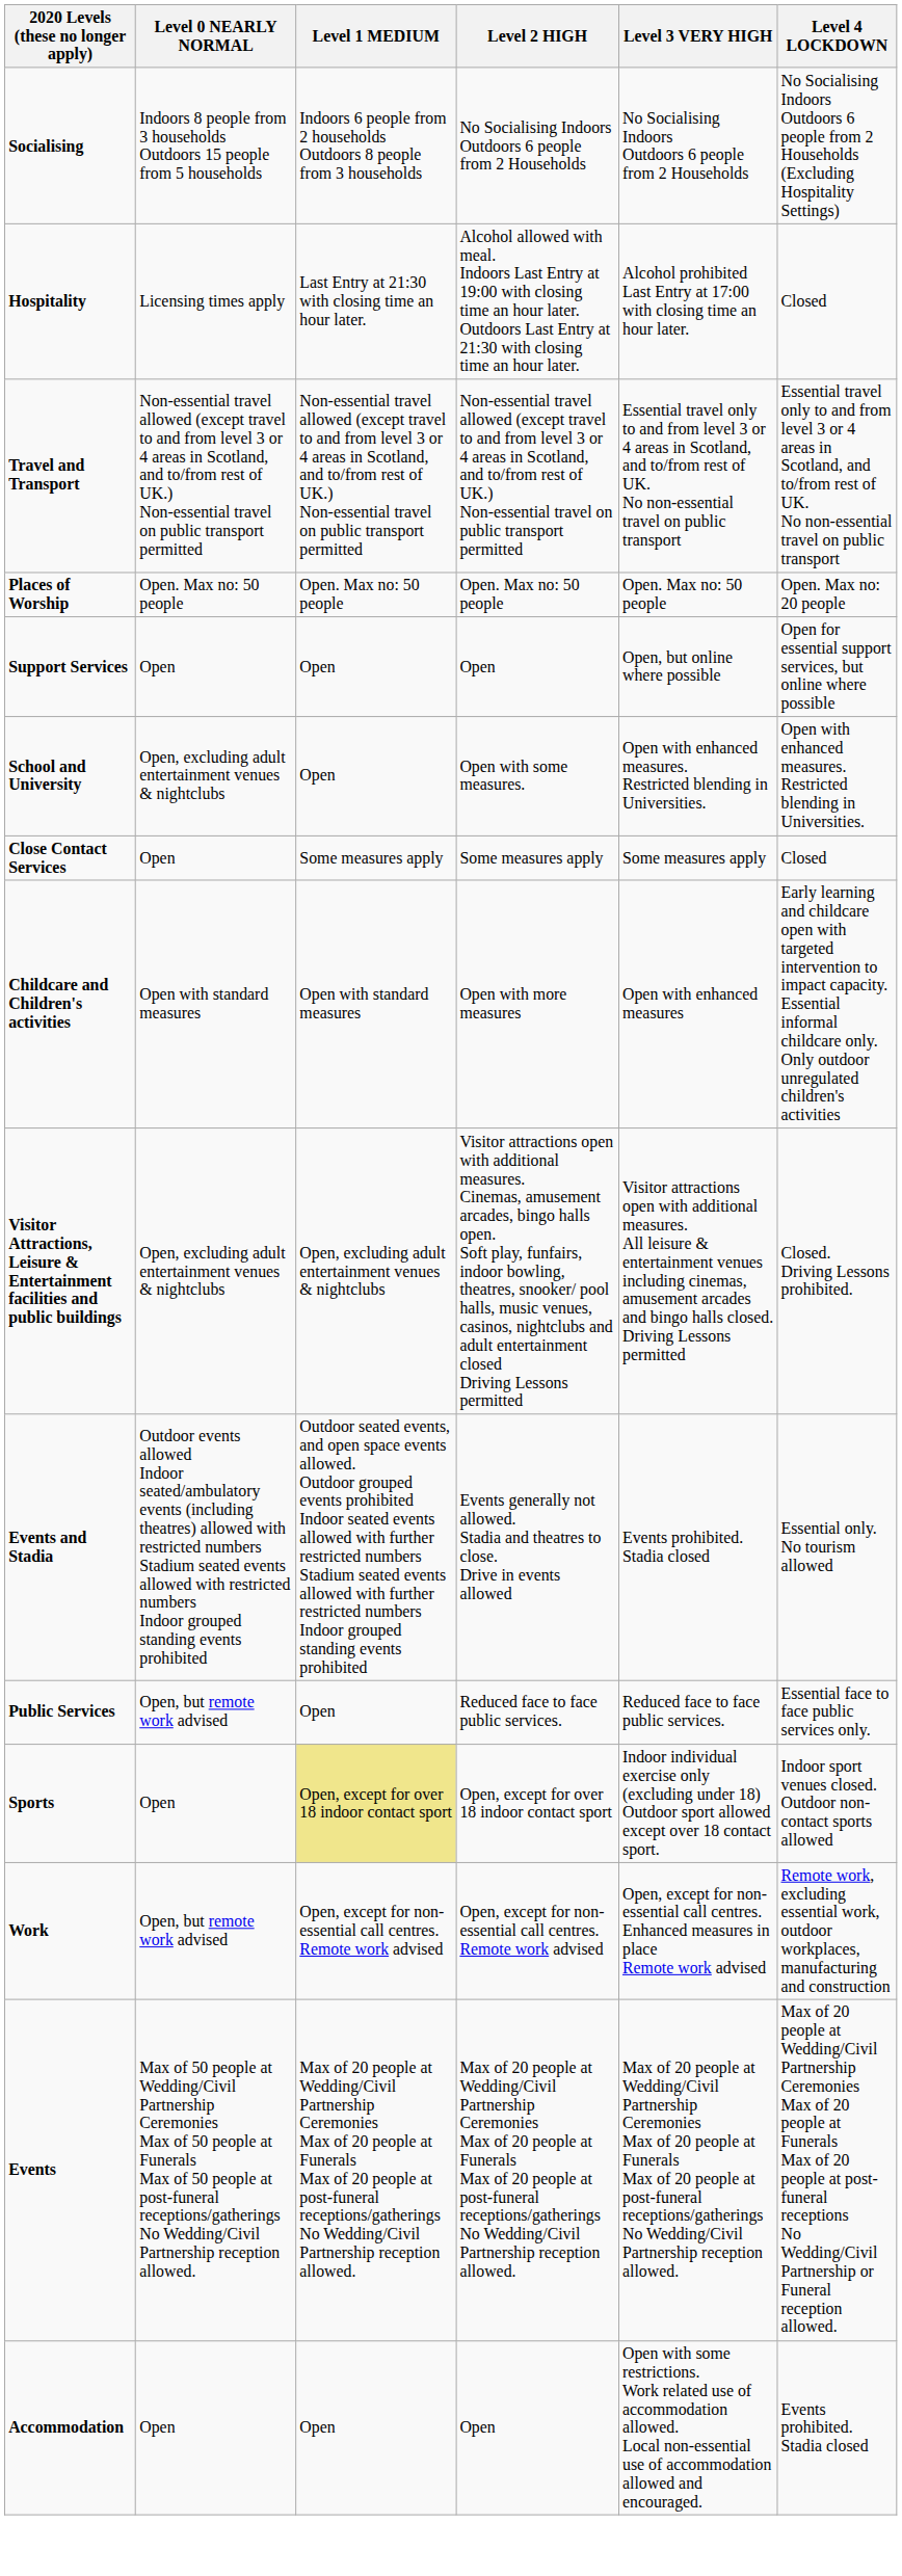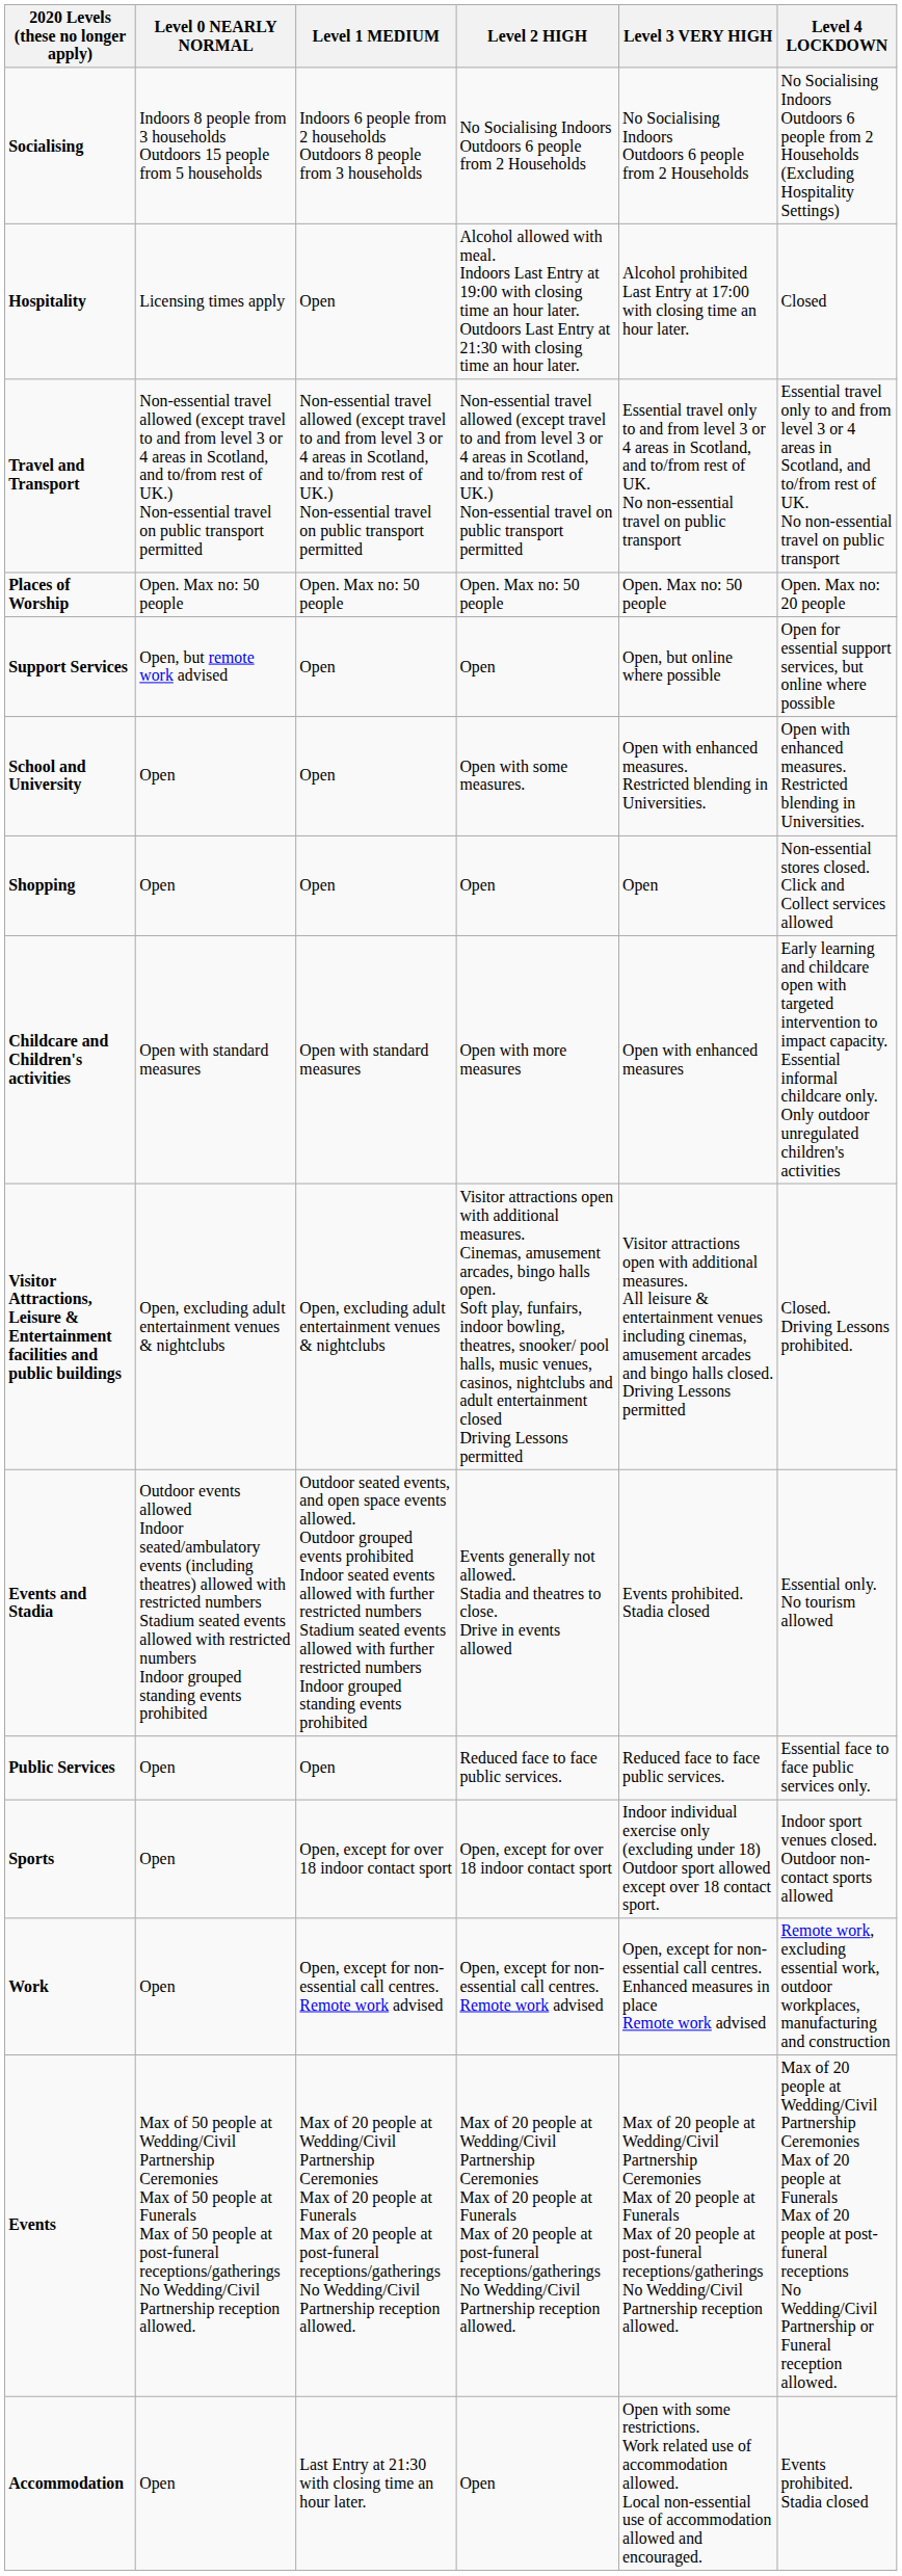Hospitality | Level 1 MEDIUM: Last Entry at 21:30 with closing time an hour later. -> Open
Support Services | Level 0 NEARLY NORMAL: Open -> Open, but remote work advised
School and University | Level 0 NEARLY NORMAL: Open, excluding adult entertainment venues & nightclubs -> Open
+ row: Shopping | Open | Open | Open | Open | Non-essential stores closed. Click and Collect services allowed
- row: Close Contact Services | Open | Some measures apply | Some measures apply | Some measures apply | Closed
Public Services | Level 0 NEARLY NORMAL: Open, but remote work advised -> Open
Sports | Level 1 MEDIUM: khaki background -> no background
Work | Level 0 NEARLY NORMAL: Open, but remote work advised -> Open
Accommodation | Level 1 MEDIUM: Open -> Last Entry at 21:30 with closing time an hour later.
